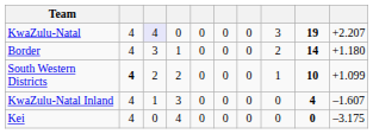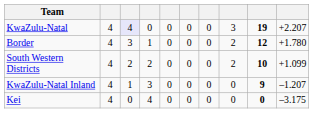Border | column 9: 14 -> 12
Border | column 10: +1.180 -> +1.780
South Western Districts | column 2: bold -> normal
South Western Districts | column 8: 1 -> 2
KwaZulu-Natal Inland | column 9: 4 -> 9
KwaZulu-Natal Inland | column 10: –1.607 -> –1.207
